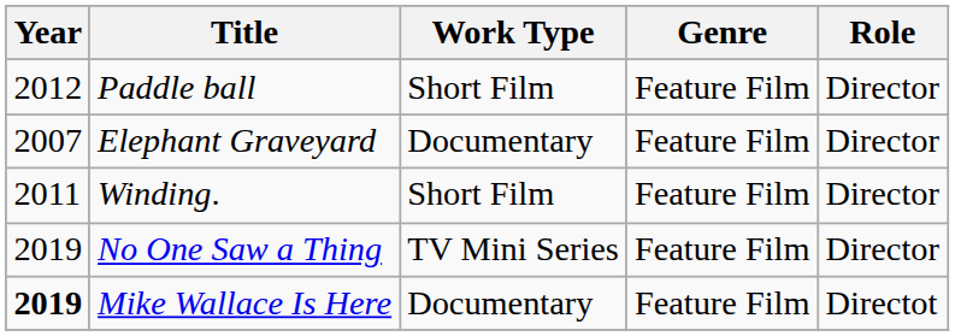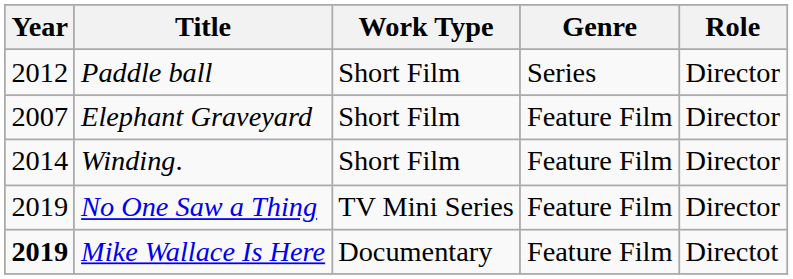Paddle ball | Genre: Feature Film -> Series
Elephant Graveyard | Work Type: Documentary -> Short Film
Winding. | Year: 2011 -> 2014
